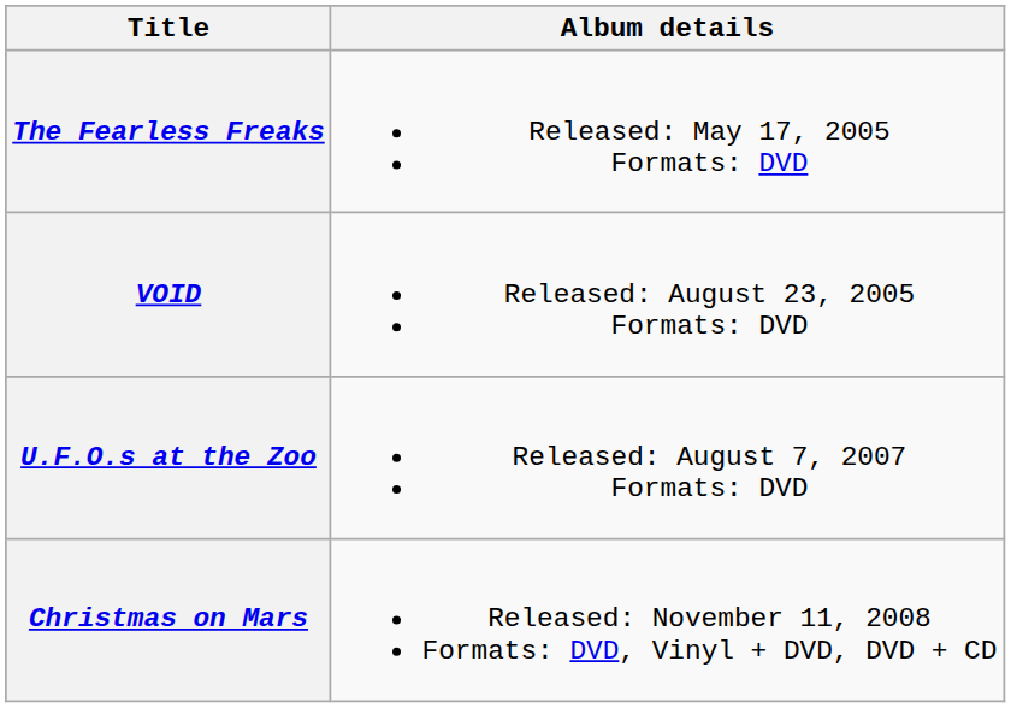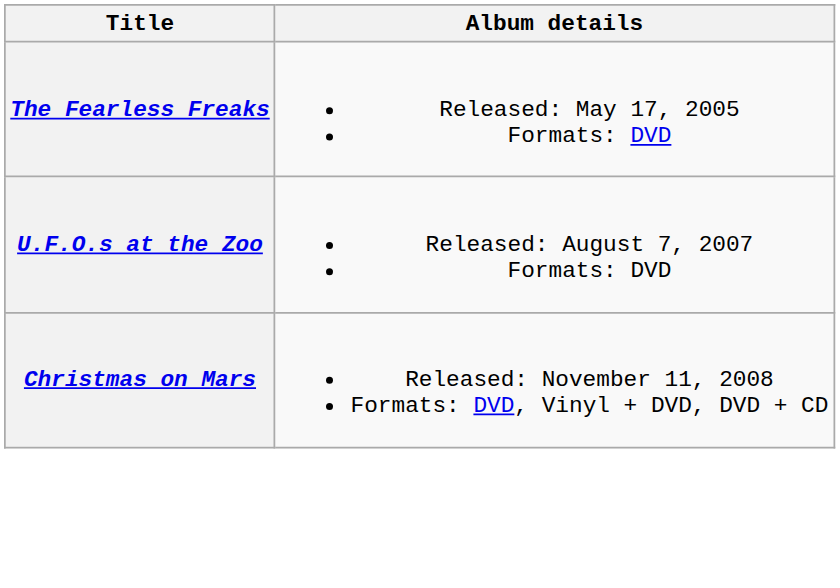- row: VOID | Released: August 23, 2005 Formats: DVD
